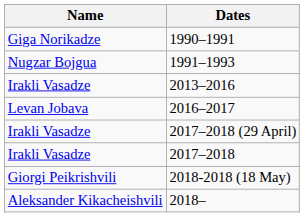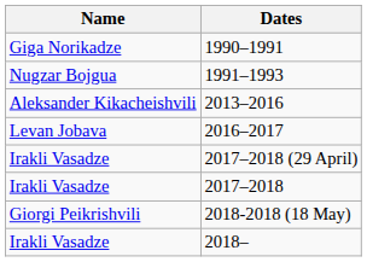2013–2016 | Name: Irakli Vasadze -> Aleksander Kikacheishvili
2018– | Name: Aleksander Kikacheishvili -> Irakli Vasadze
